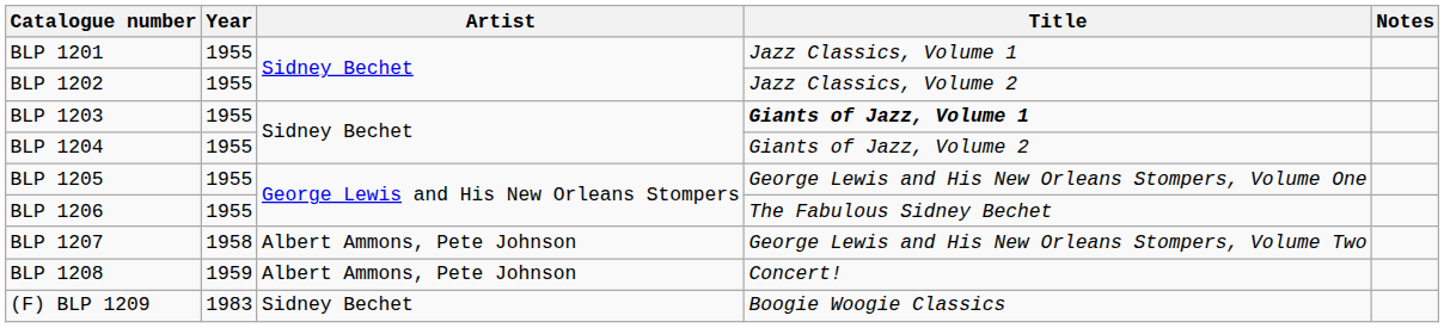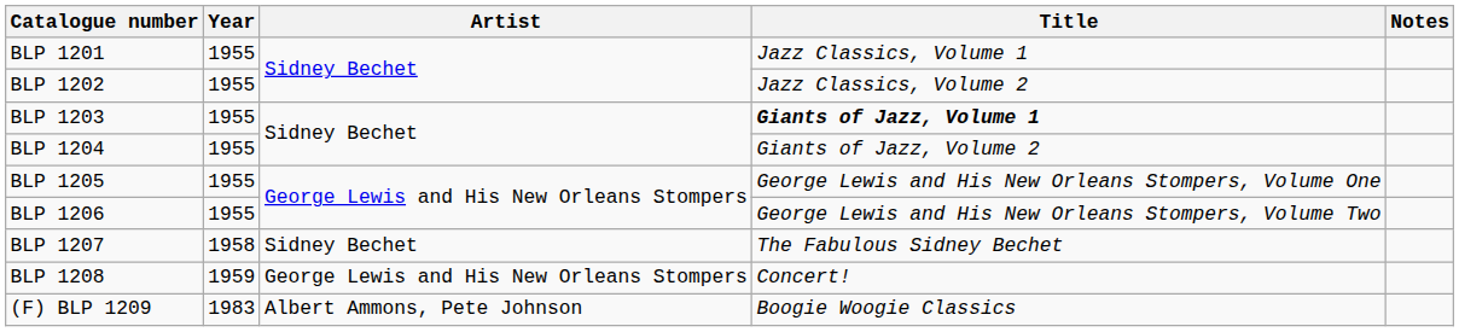BLP 1206 | Title: The Fabulous Sidney Bechet -> George Lewis and His New Orleans Stompers, Volume Two
BLP 1207 | Artist: Albert Ammons, Pete Johnson -> Sidney Bechet
BLP 1207 | Title: George Lewis and His New Orleans Stompers, Volume Two -> The Fabulous Sidney Bechet
BLP 1208 | Artist: Albert Ammons, Pete Johnson -> George Lewis and His New Orleans Stompers
(F) BLP 1209 | Artist: Sidney Bechet -> Albert Ammons, Pete Johnson
